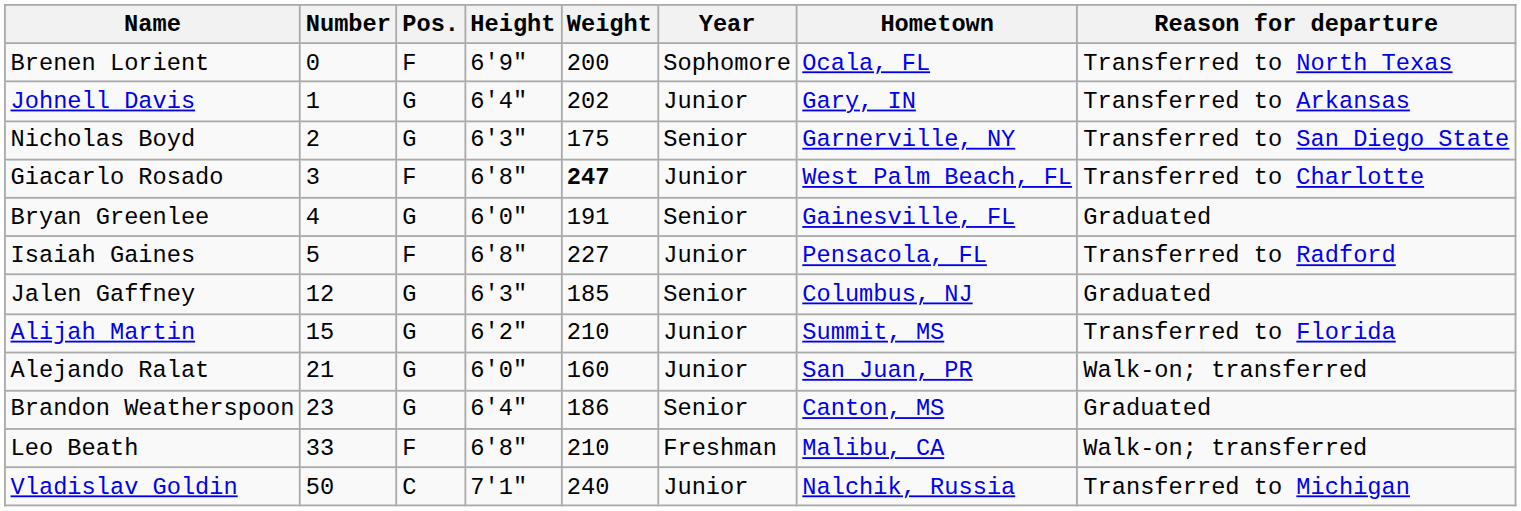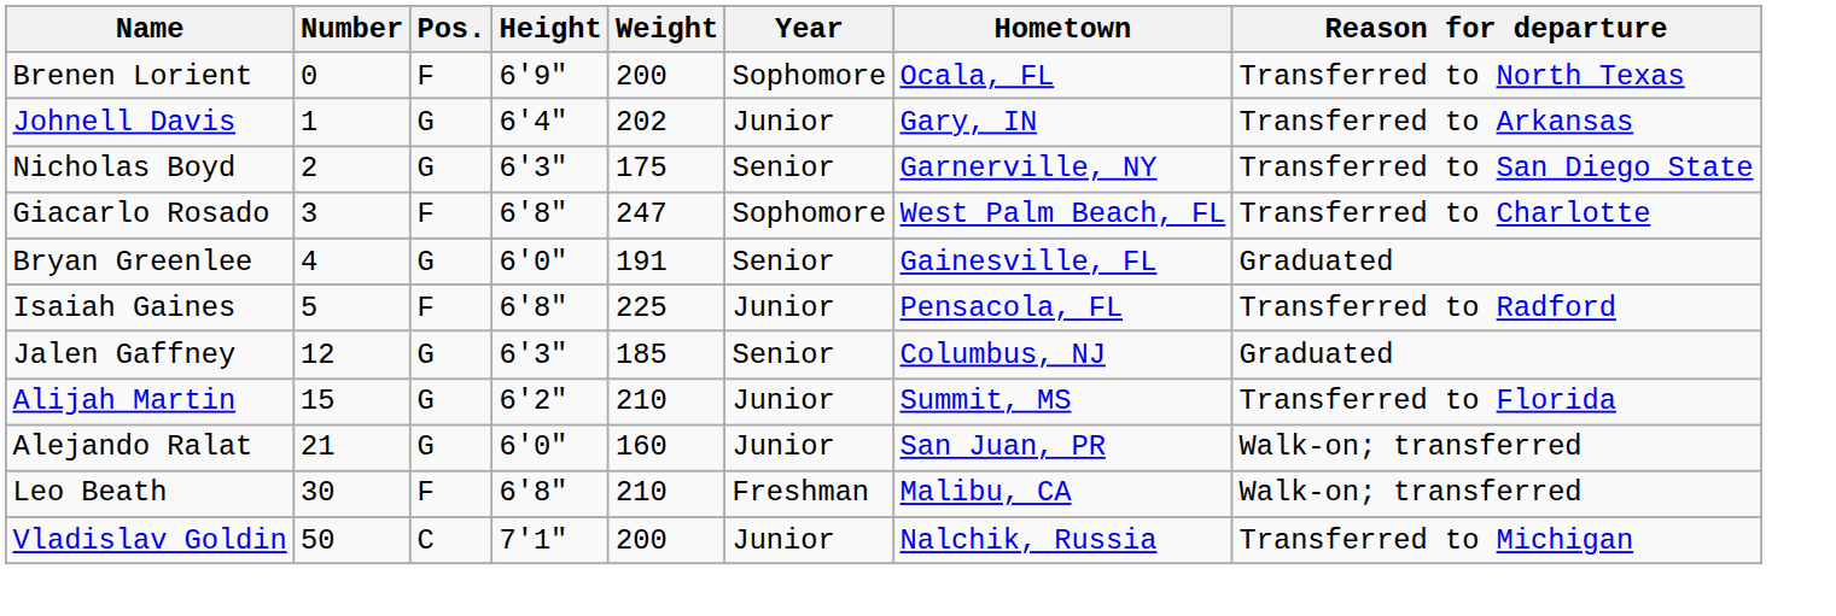Giacarlo Rosado | Weight: bold -> normal
Giacarlo Rosado | Year: Junior -> Sophomore
Isaiah Gaines | Weight: 227 -> 225
- row: Brandon Weatherspoon | 23 | G | 6'4" | 186 | Senior | Canton, MS | Graduated
Leo Beath | Number: 33 -> 30
Vladislav Goldin | Weight: 240 -> 200
